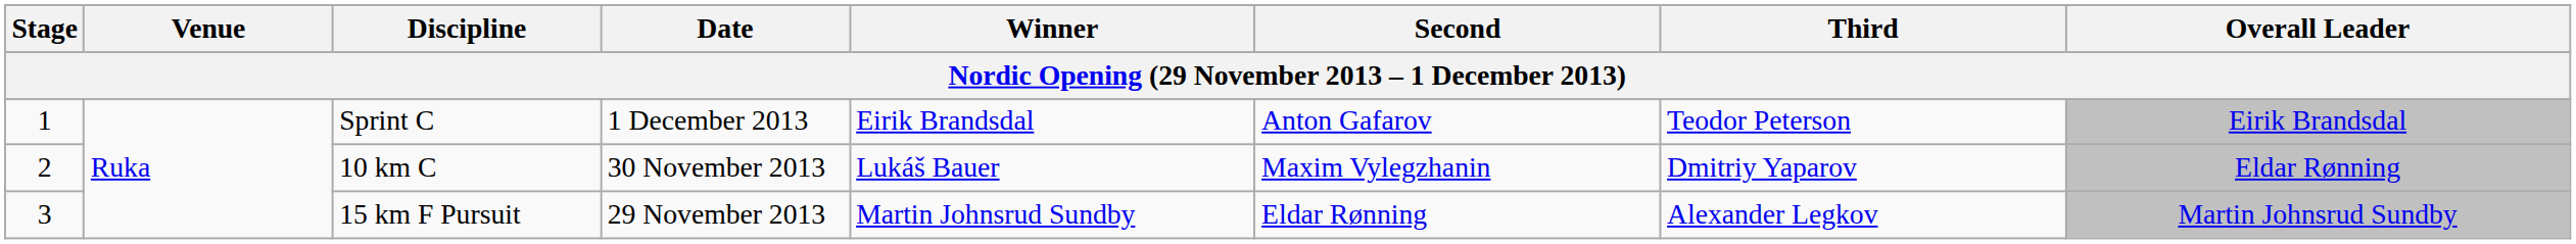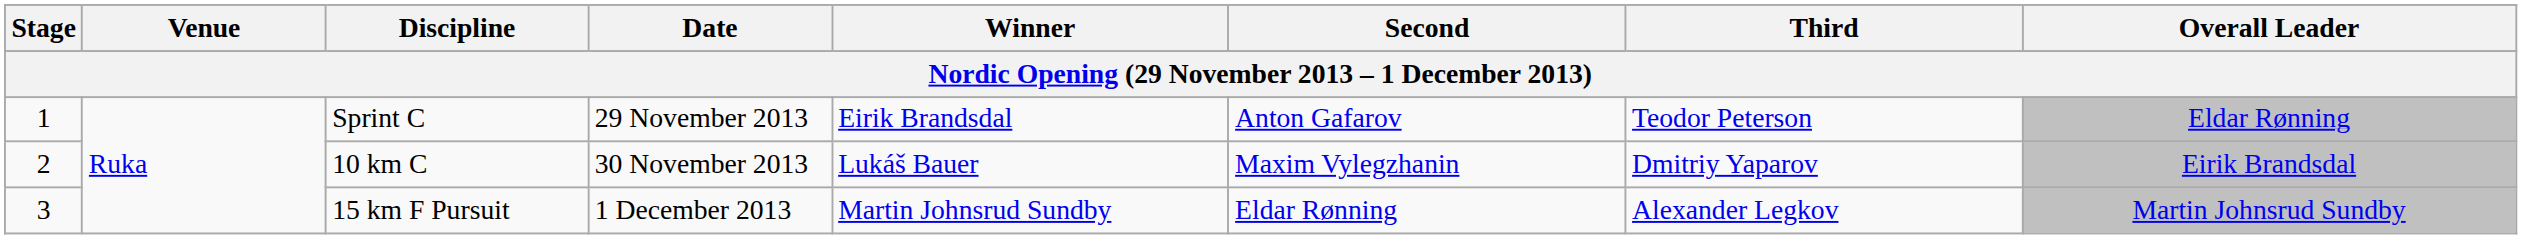Sprint C | Date: 1 December 2013 -> 29 November 2013
Sprint C | Overall Leader: Eirik Brandsdal -> Eldar Rønning
10 km C | Overall Leader: Eldar Rønning -> Eirik Brandsdal
15 km F Pursuit | Date: 29 November 2013 -> 1 December 2013
